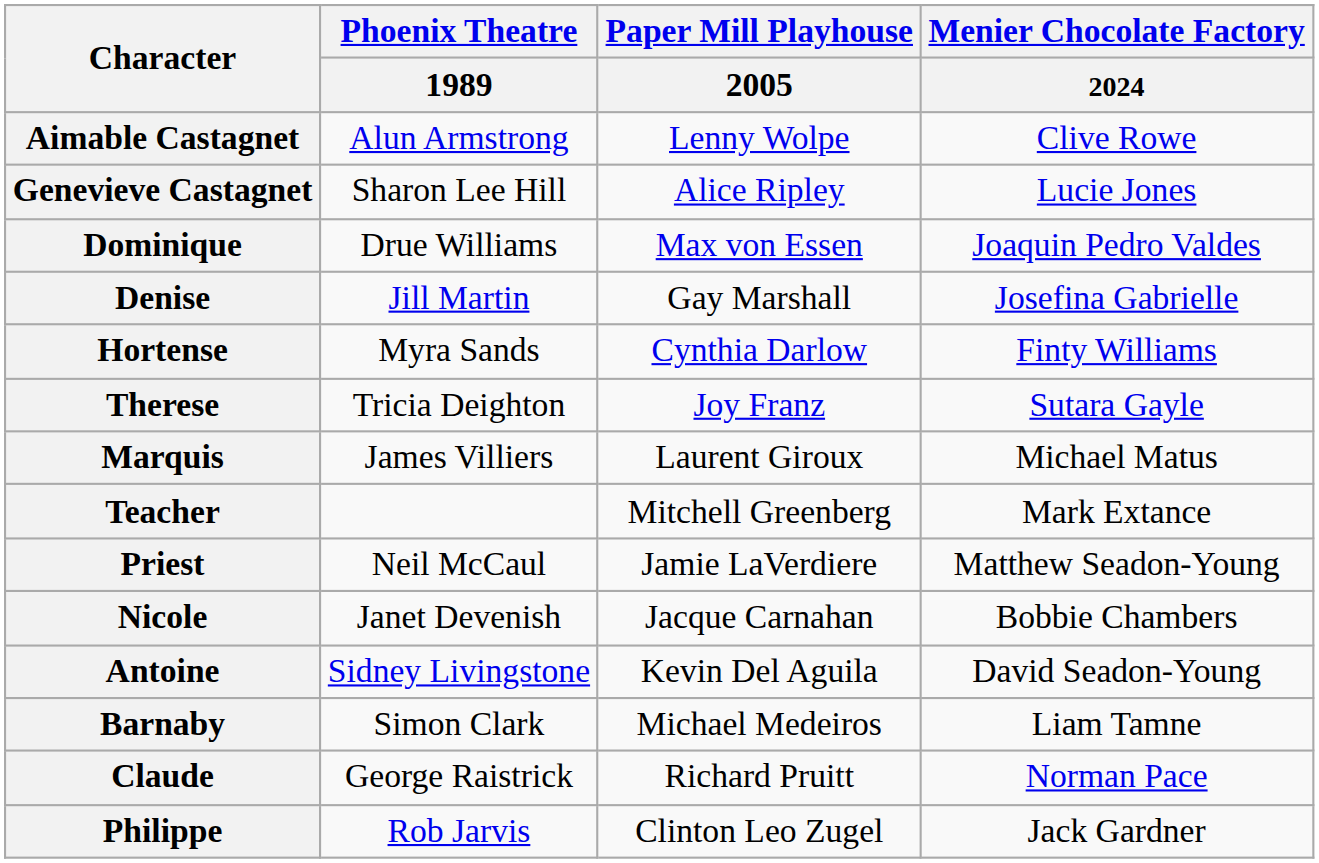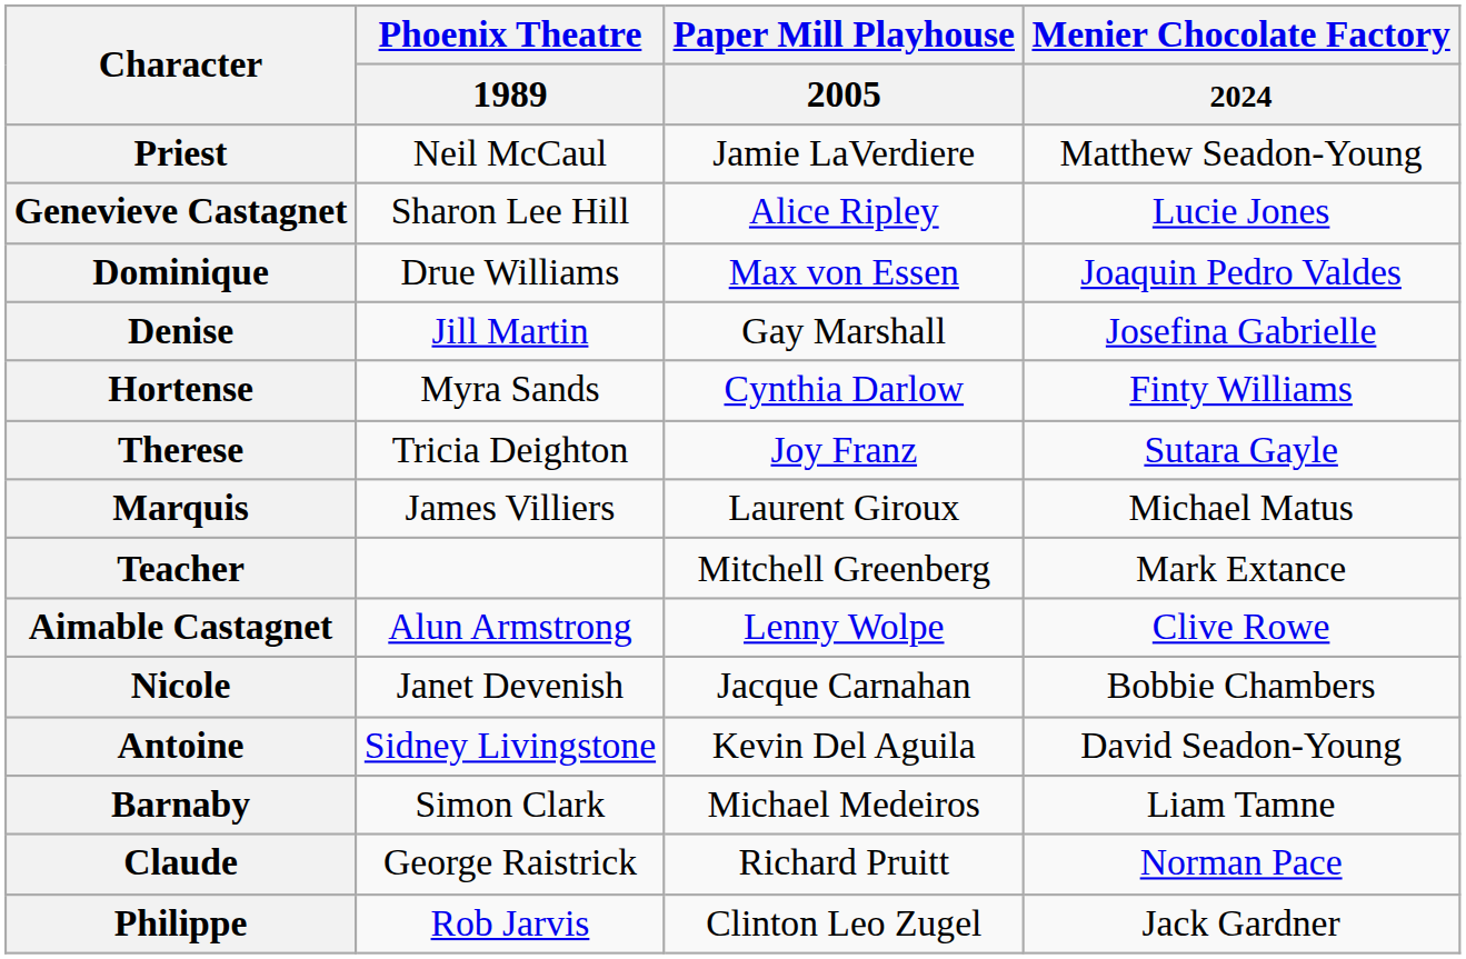rows swapped: Aimable Castagnet <-> Priest
